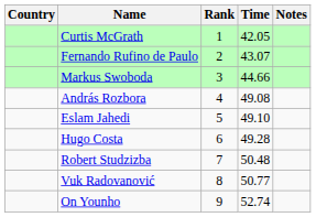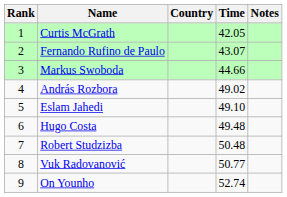columns swapped: Rank <-> Country
András Rozbora | Time: 49.08 -> 49.02
Hugo Costa | Time: 49.28 -> 49.48
